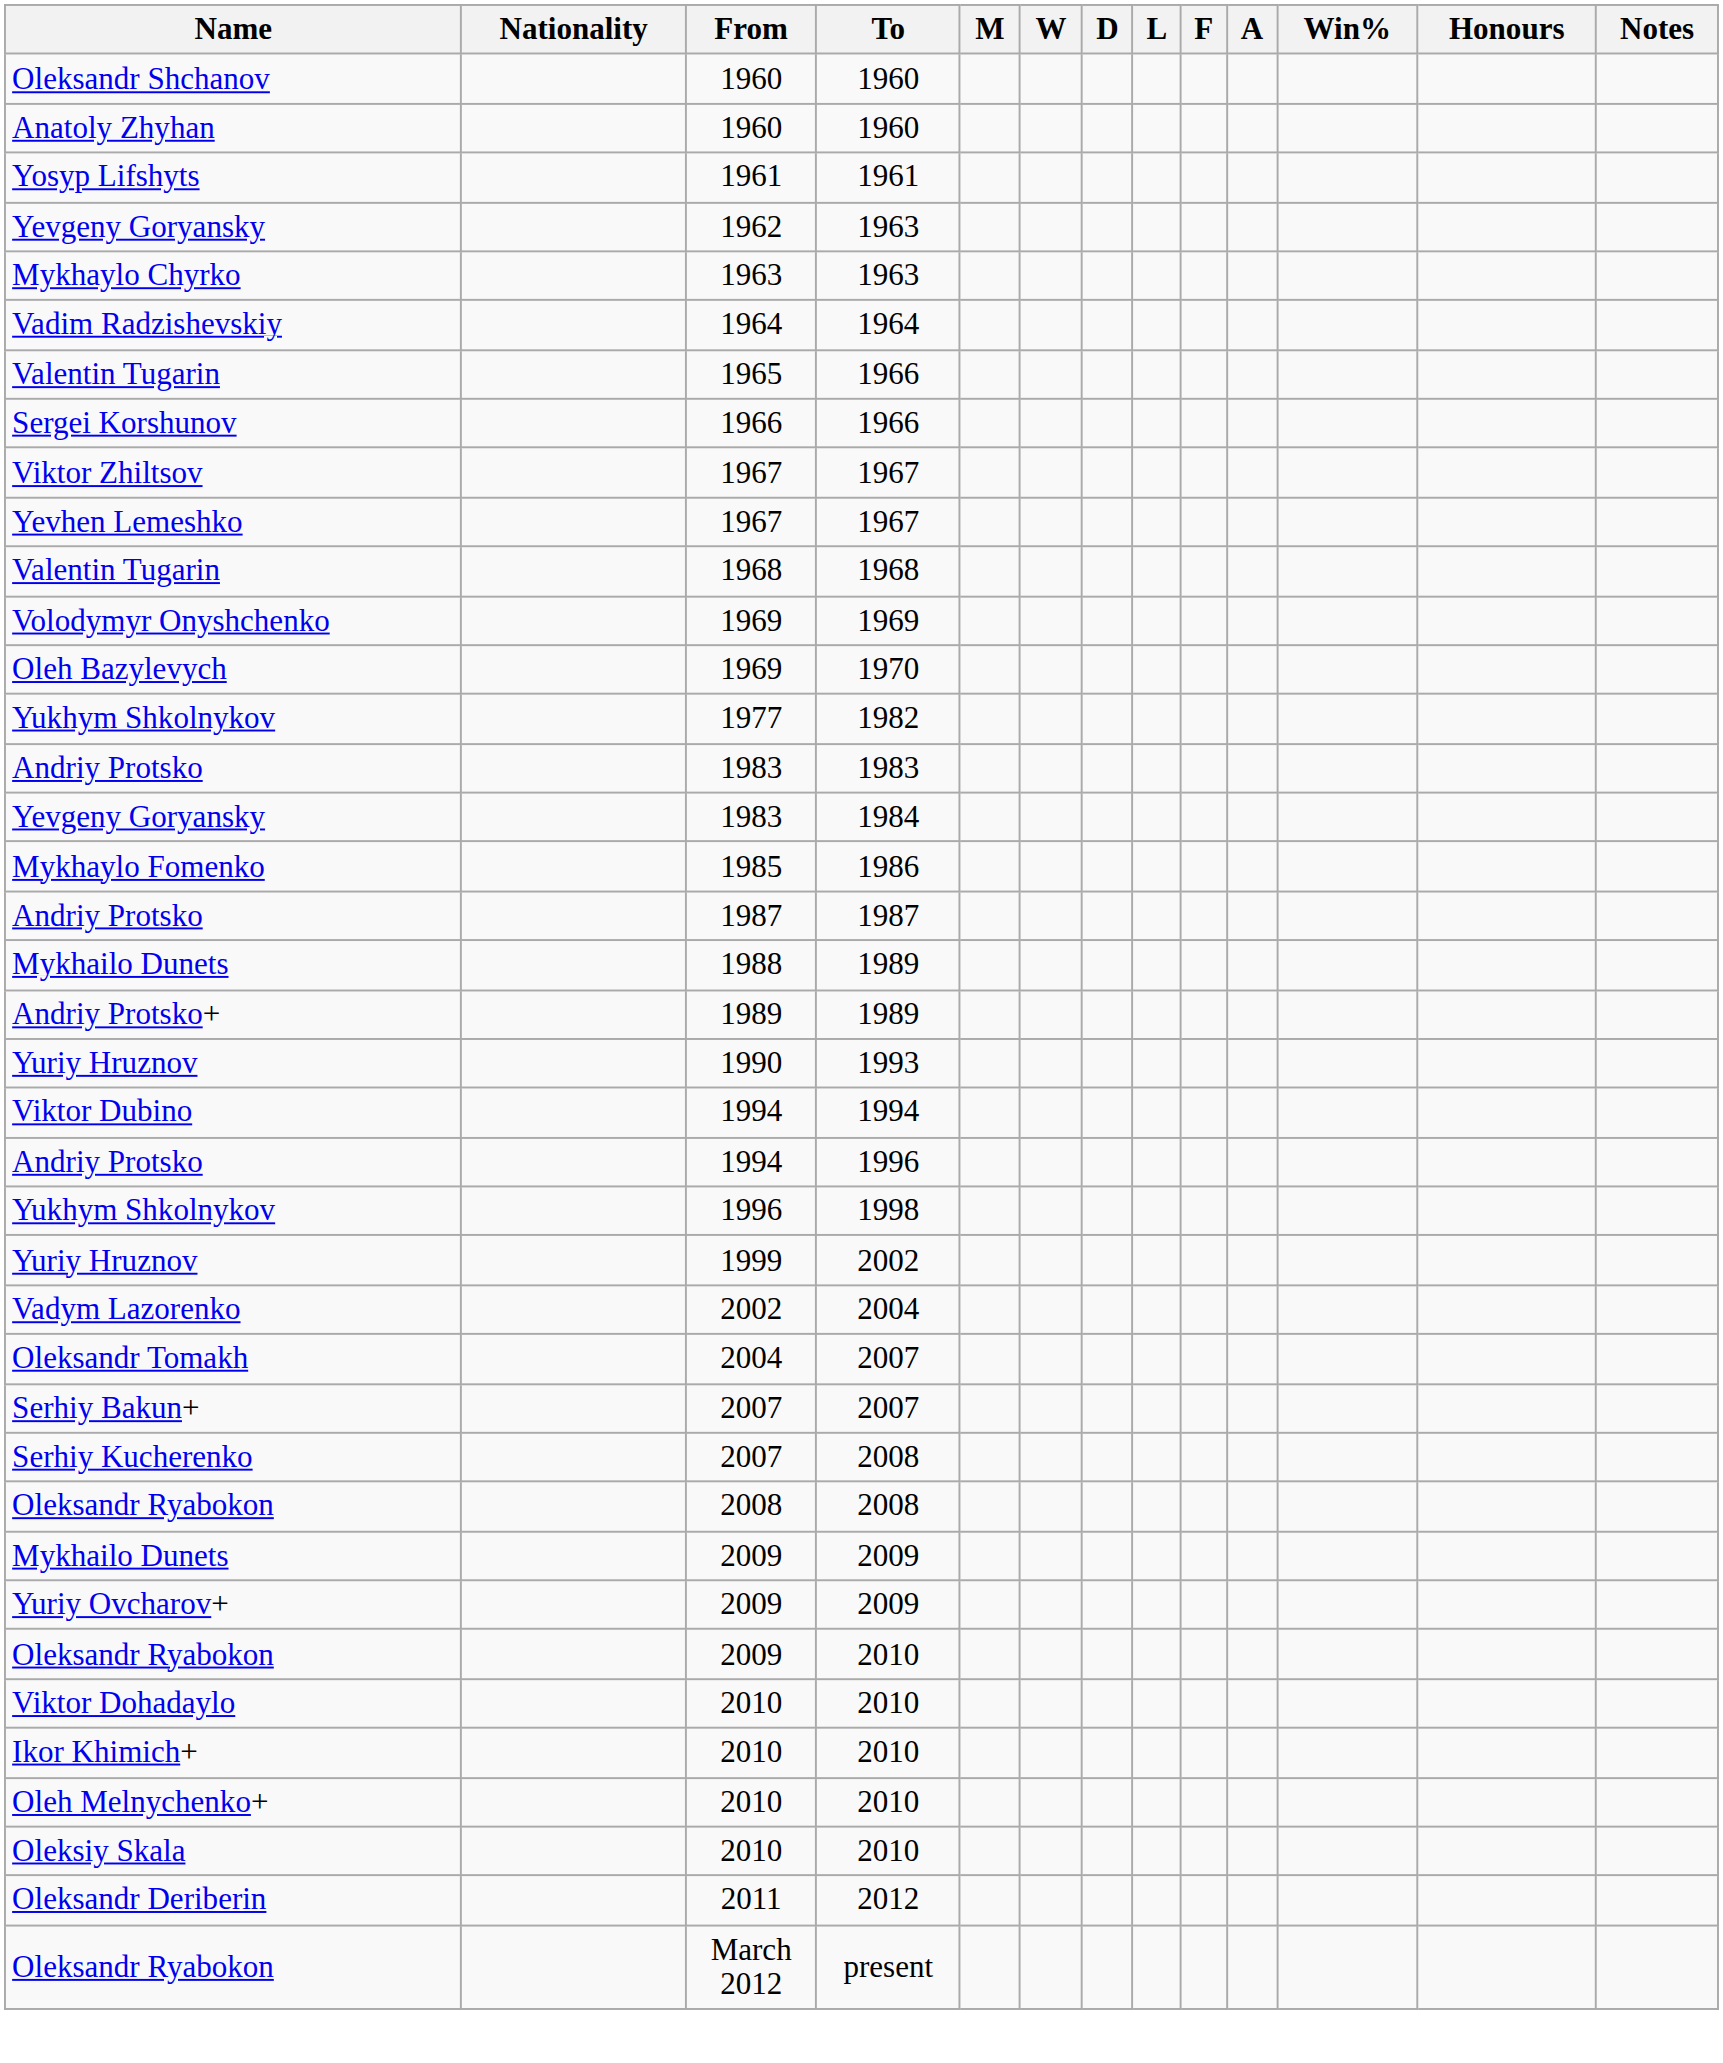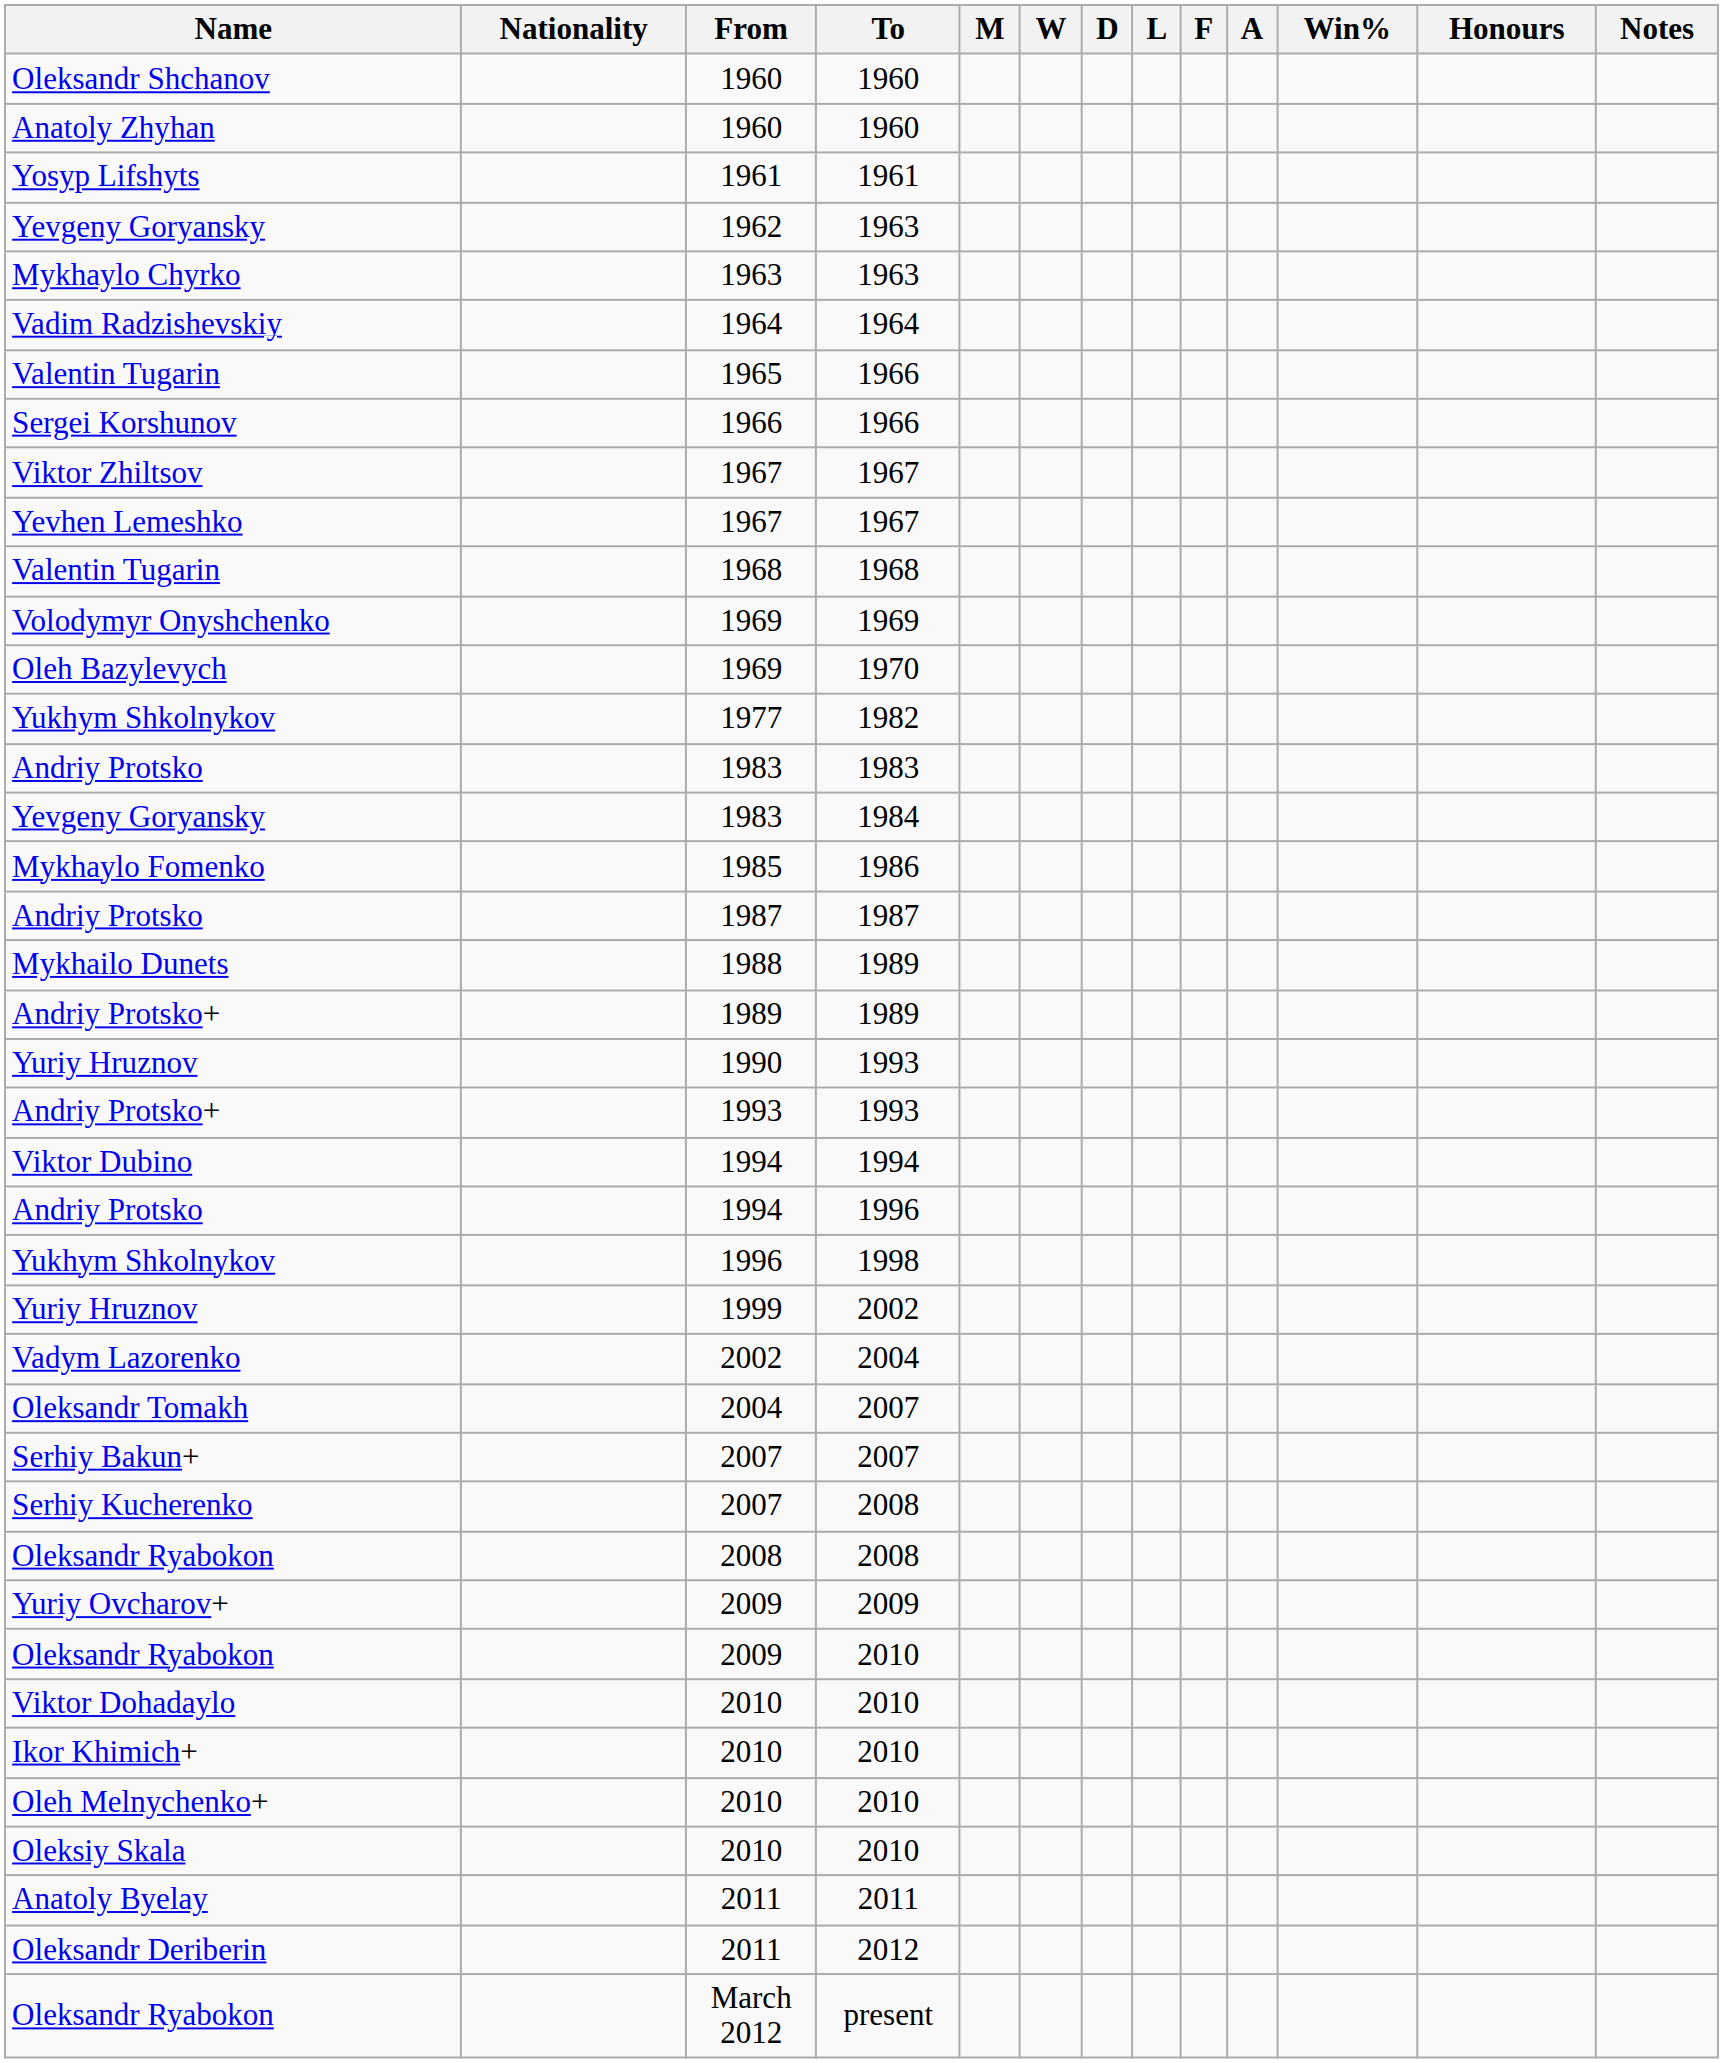+ row: Andriy Protsko+ | 1993 | 1993
- row: Mykhailo Dunets | 2009 | 2009
+ row: Anatoly Byelay | 2011 | 2011
